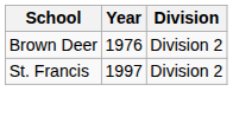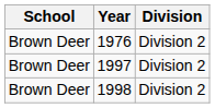1997 | School: St. Francis -> Brown Deer
+ row: Brown Deer | 1998 | Division 2
